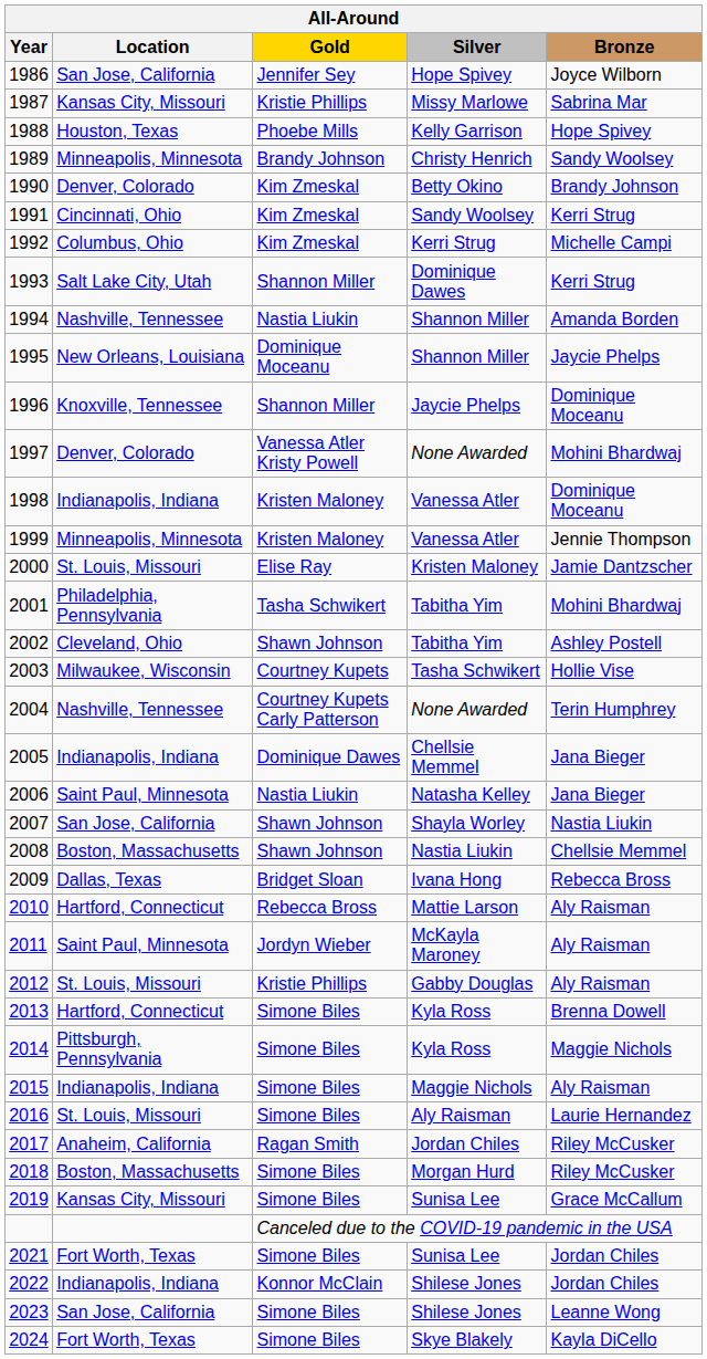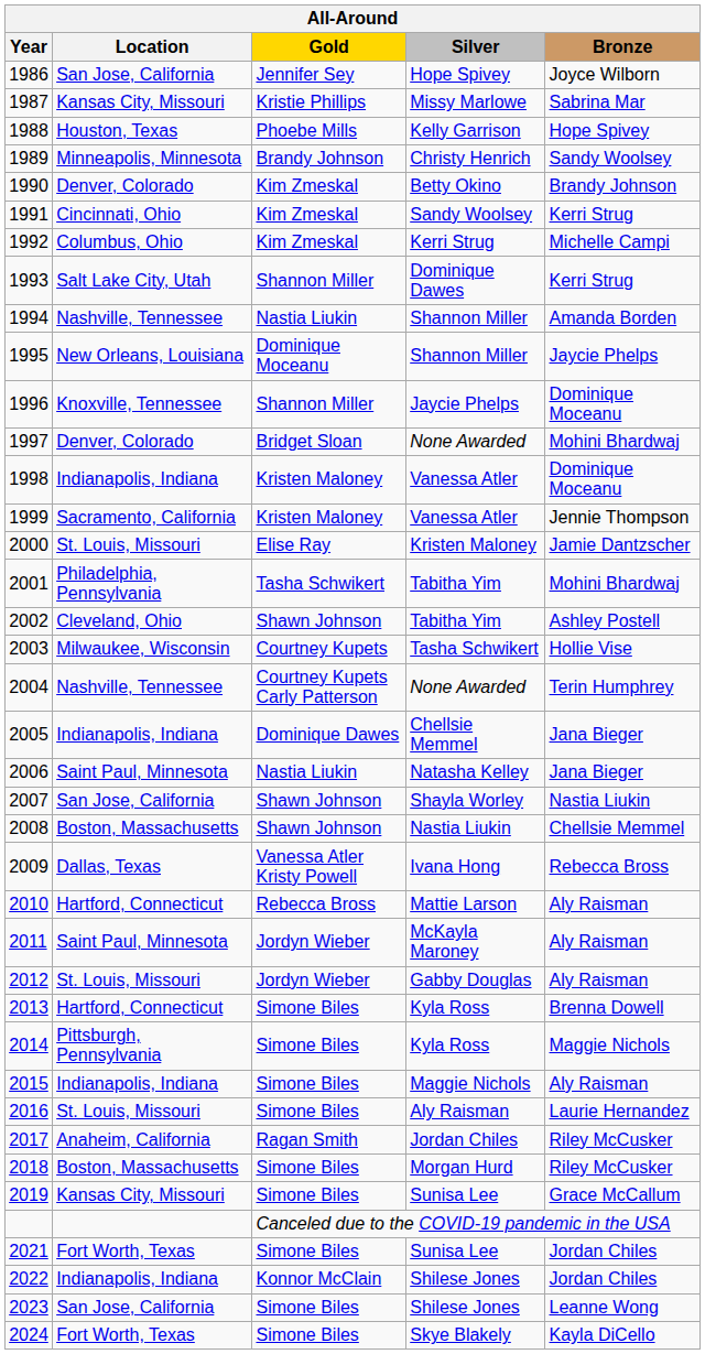1997 | Gold: Vanessa Atler Kristy Powell -> Bridget Sloan
1999 | Location: Minneapolis, Minnesota -> Sacramento, California
2009 | Gold: Bridget Sloan -> Vanessa Atler Kristy Powell
2012 | Gold: Kristie Phillips -> Jordyn Wieber
